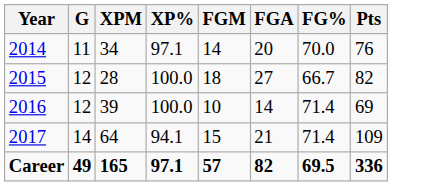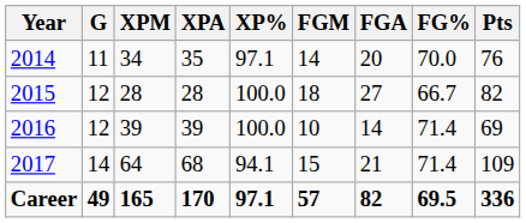+ column: XPA | 35 | 28 | 39 | 68 | 170
